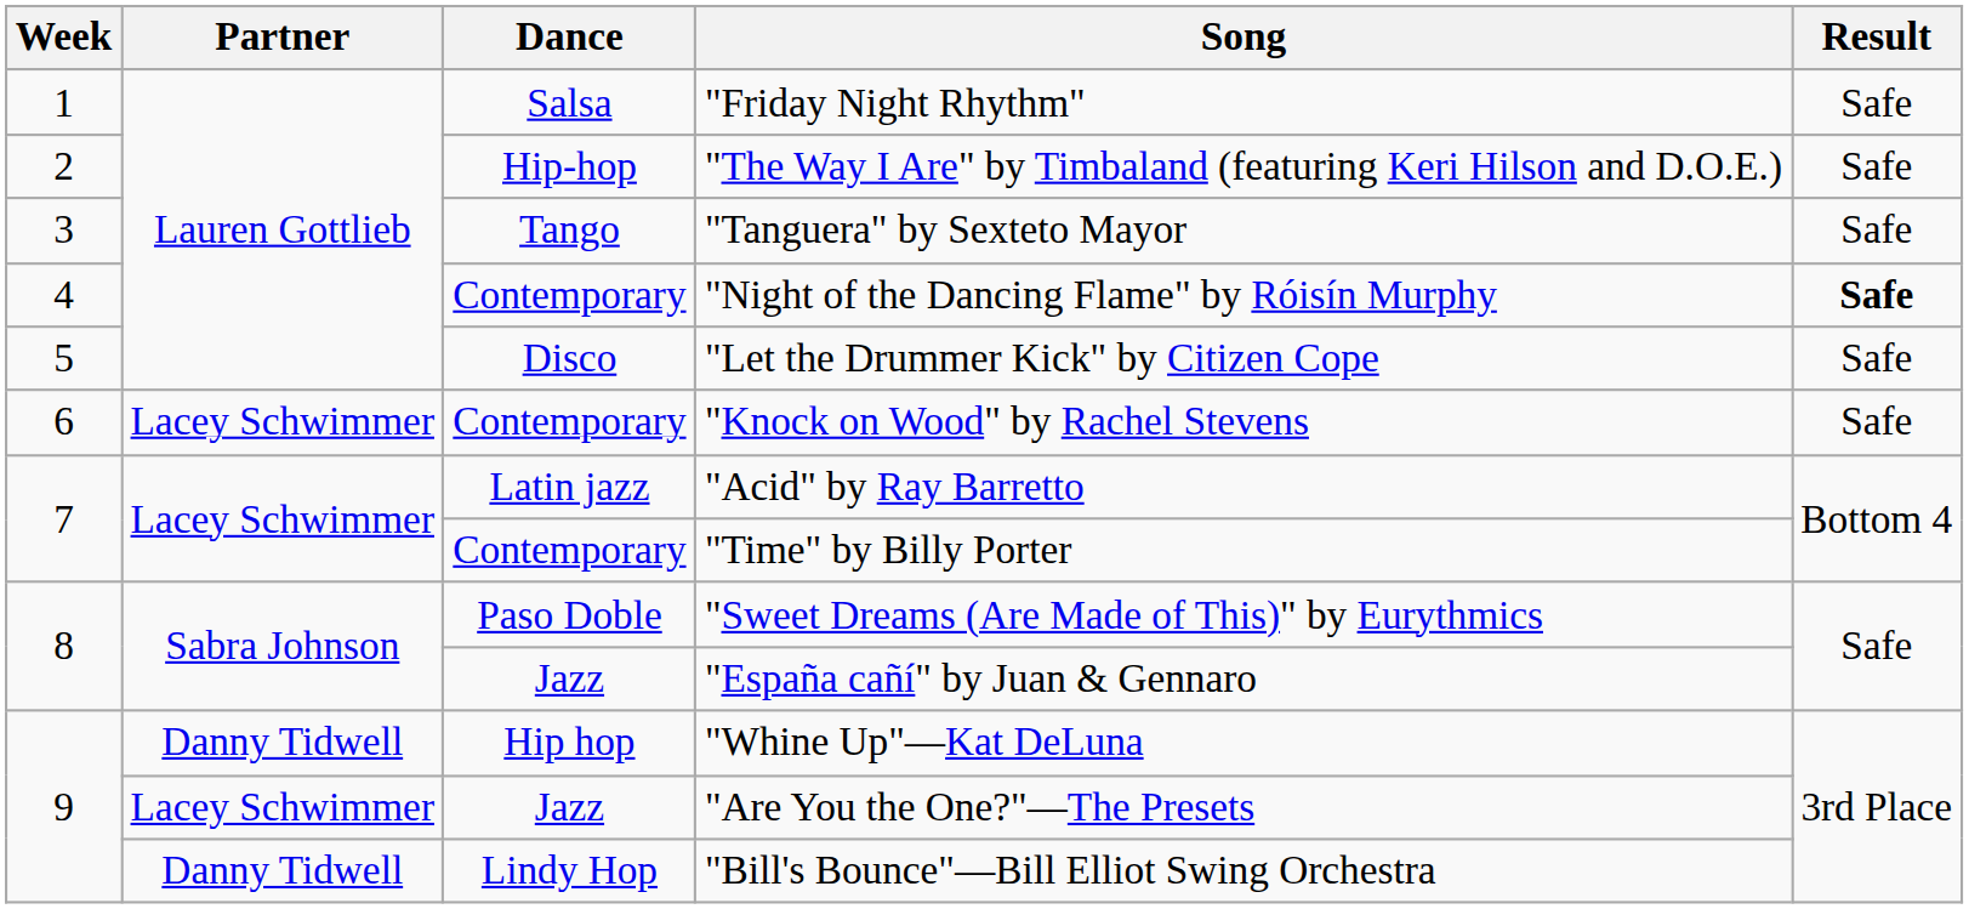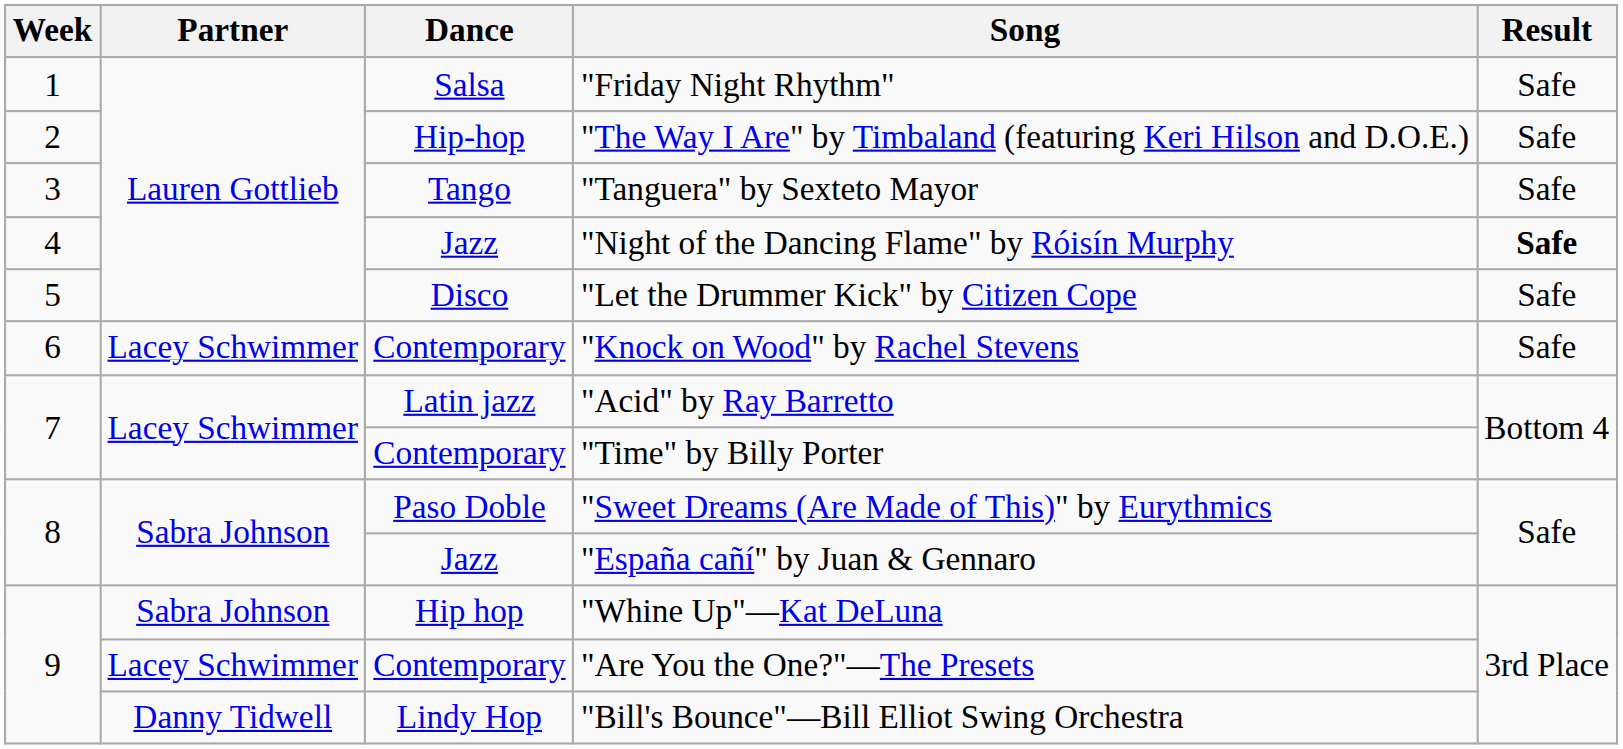"Night of the Dancing Flame" by Róisín Murphy | Dance: Contemporary -> Jazz
"Whine Up"—Kat DeLuna | Partner: Danny Tidwell -> Sabra Johnson
"Are You the One?"—The Presets | Dance: Jazz -> Contemporary
